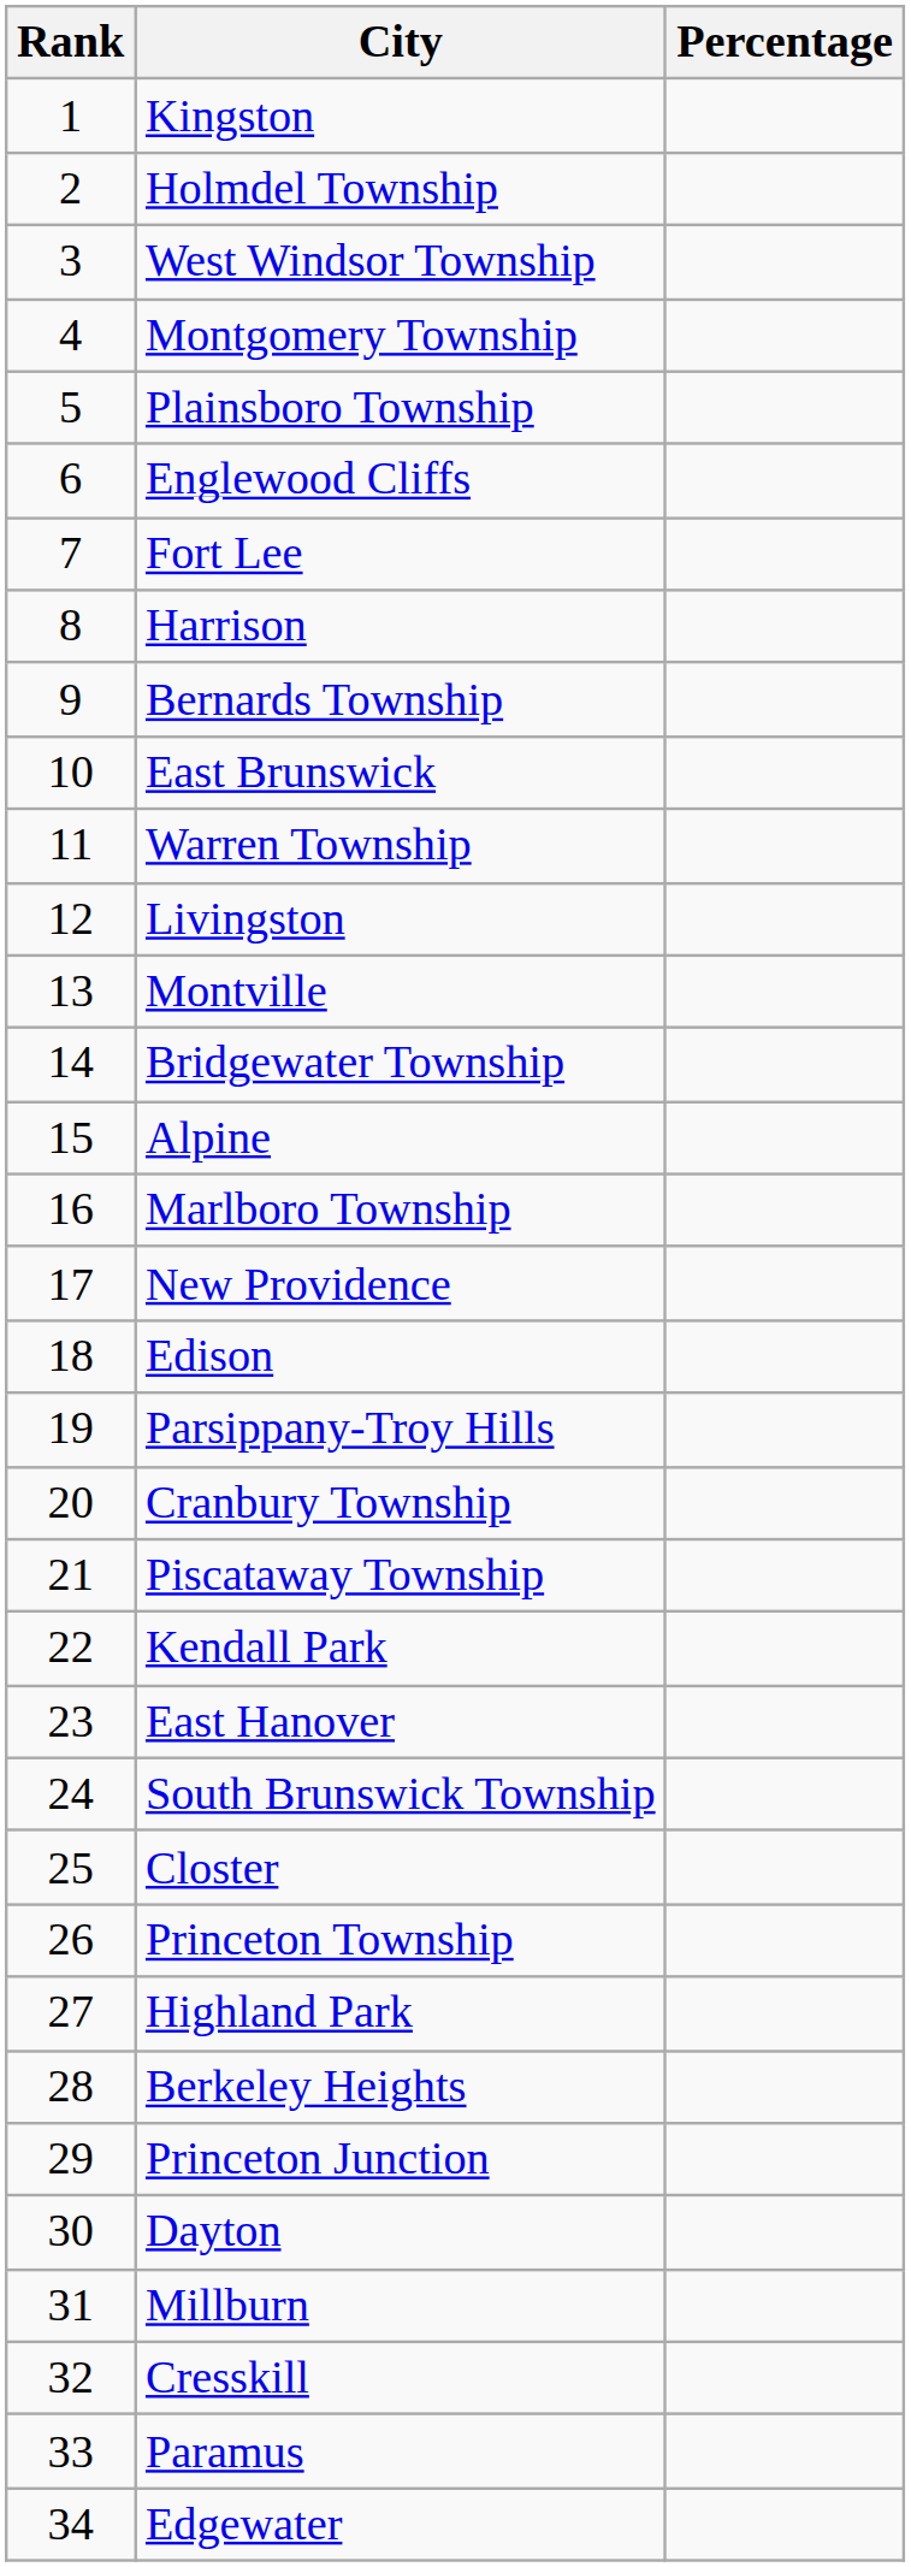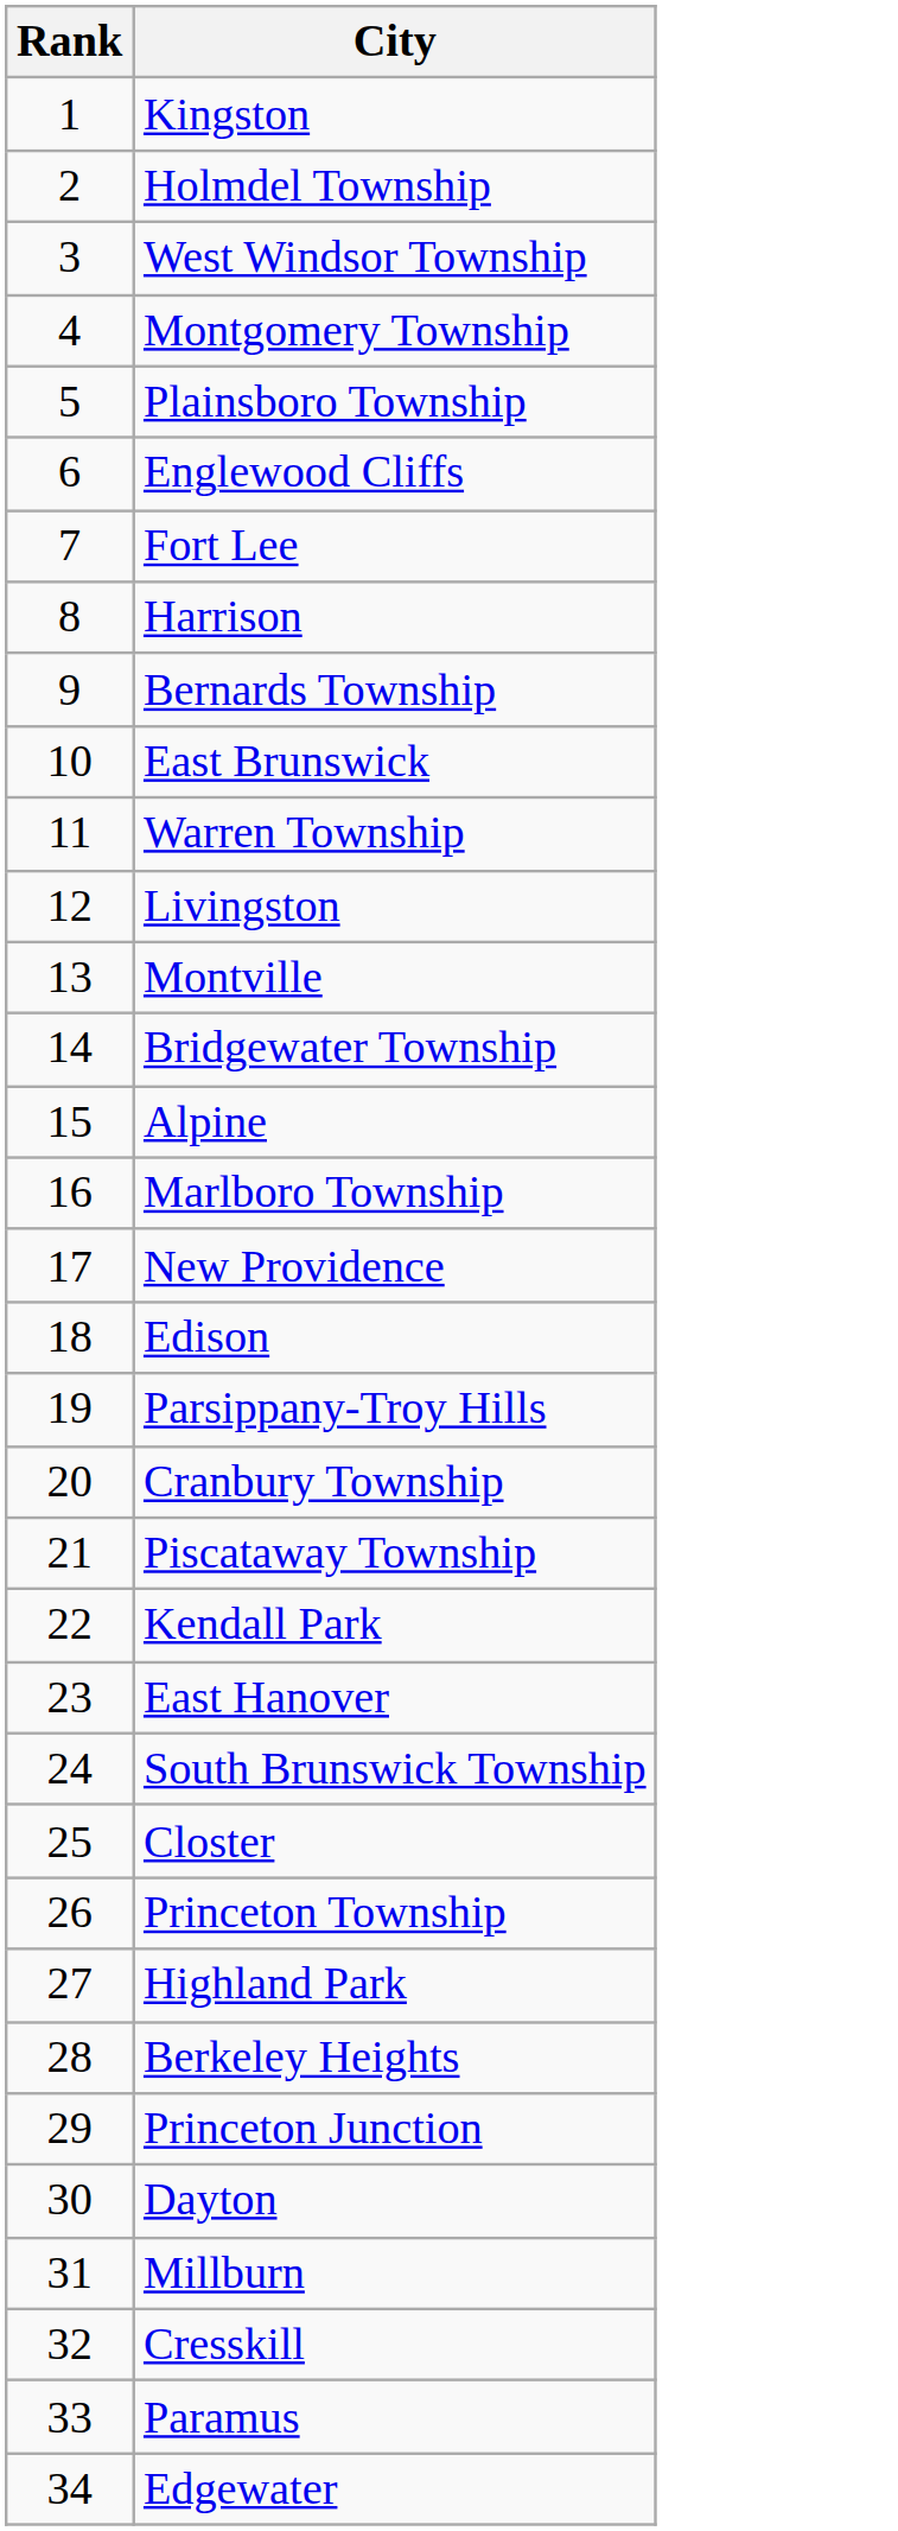- column: Percentage
